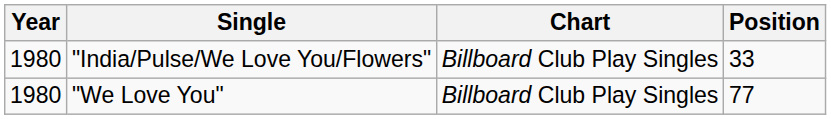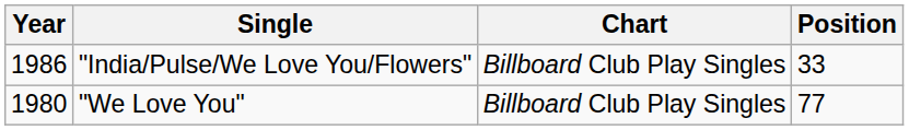"India/Pulse/We Love You/Flowers" | Year: 1980 -> 1986
